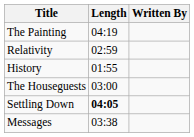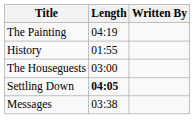- row: Relativity | 02:59
